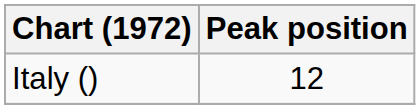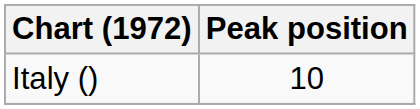Italy () | Peak position: 12 -> 10
